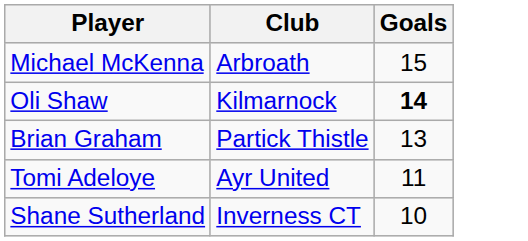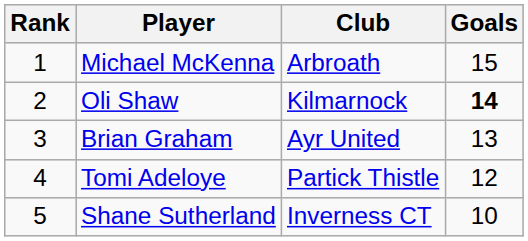+ column: Rank | 1 | 2 | 3 | 4 | 5
Brian Graham | Club: Partick Thistle -> Ayr United
Tomi Adeloye | Club: Ayr United -> Partick Thistle
Tomi Adeloye | Goals: 11 -> 12
